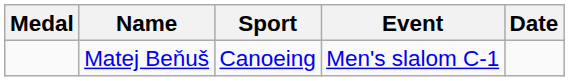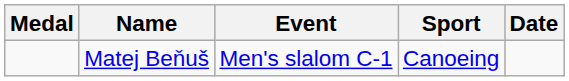columns swapped: Sport <-> Event
